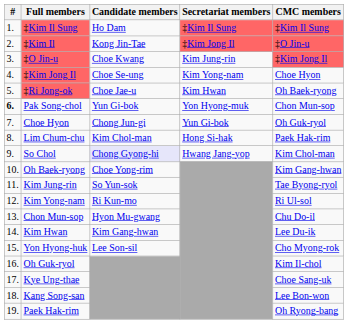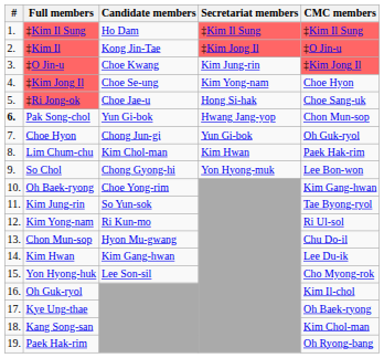‡Ri Jong-ok | Secretariat members: Kim Hwan -> Hong Si-hak
‡Ri Jong-ok | CMC members: Oh Baek-ryong -> Choe Sang-uk
Pak Song-chol | Secretariat members: Yon Hyong-muk -> Hwang Jang-yop
Lim Chum-chu | Secretariat members: Hong Si-hak -> Kim Hwan
So Chol | Candidate members: lavender background -> no background
So Chol | Secretariat members: Hwang Jang-yop -> Yon Hyong-muk
So Chol | CMC members: Kim Chol-man -> Lee Bon-won
Kye Ung-thae | CMC members: Choe Sang-uk -> Oh Baek-ryong
Kang Song-san | CMC members: Lee Bon-won -> Kim Chol-man
